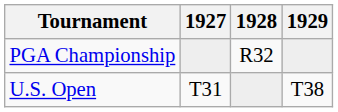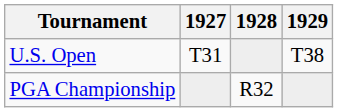rows swapped: U.S. Open <-> PGA Championship
